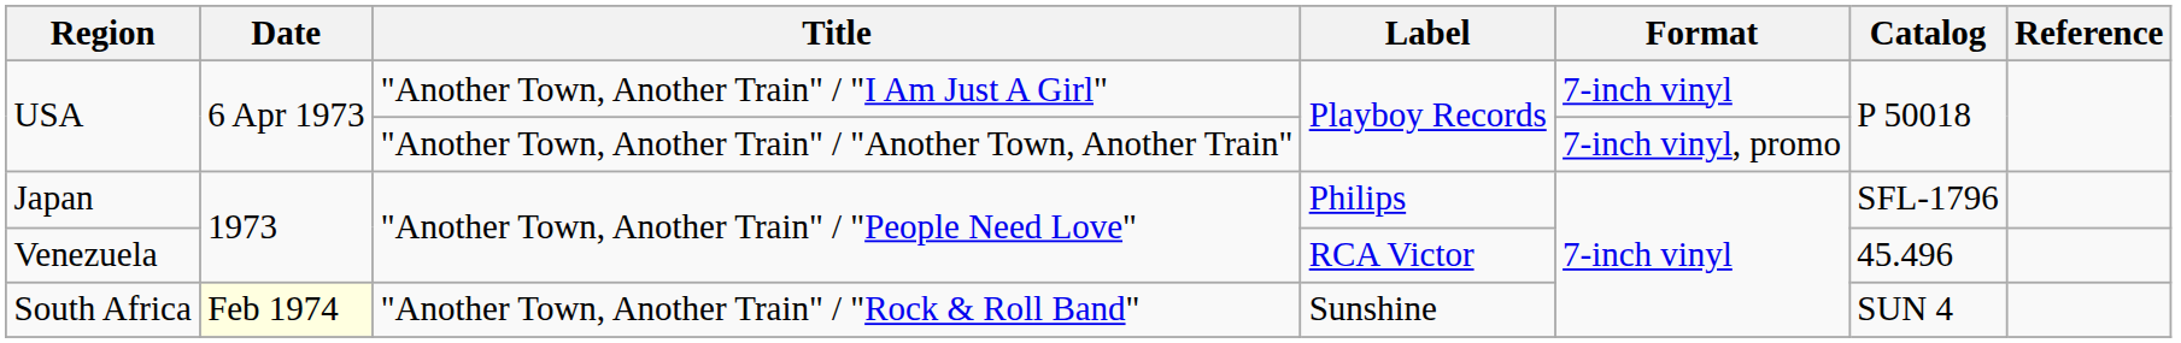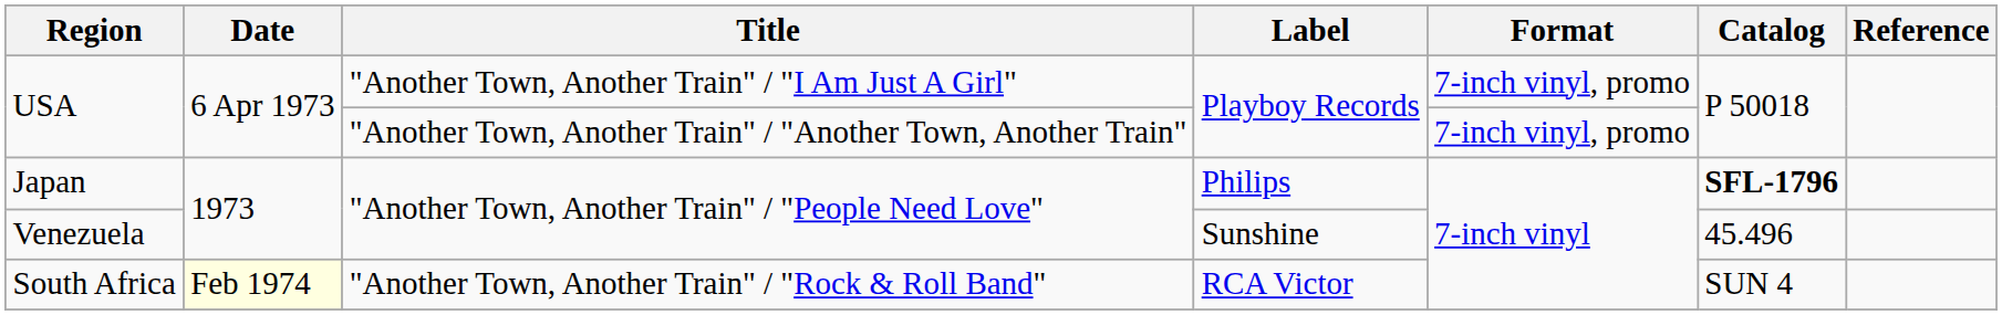USA / "Another Town, Another Train" / "I Am Just A Girl" | Format: 7-inch vinyl -> 7-inch vinyl, promo
Japan | Catalog: normal -> bold
Venezuela | Label: RCA Victor -> Sunshine
South Africa | Label: Sunshine -> RCA Victor
